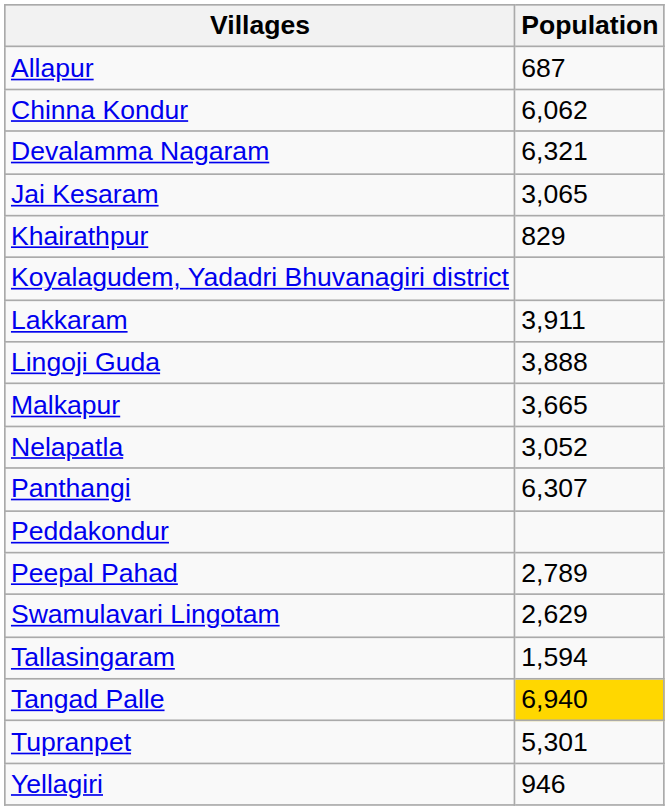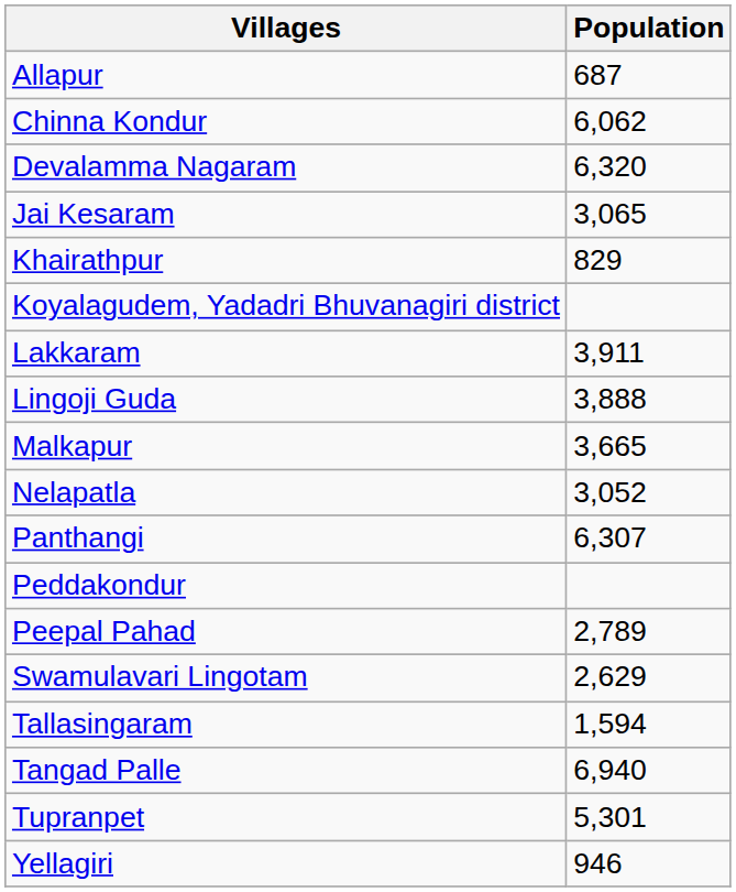Devalamma Nagaram | Population: 6,321 -> 6,320
Tangad Palle | Population: gold background -> no background
